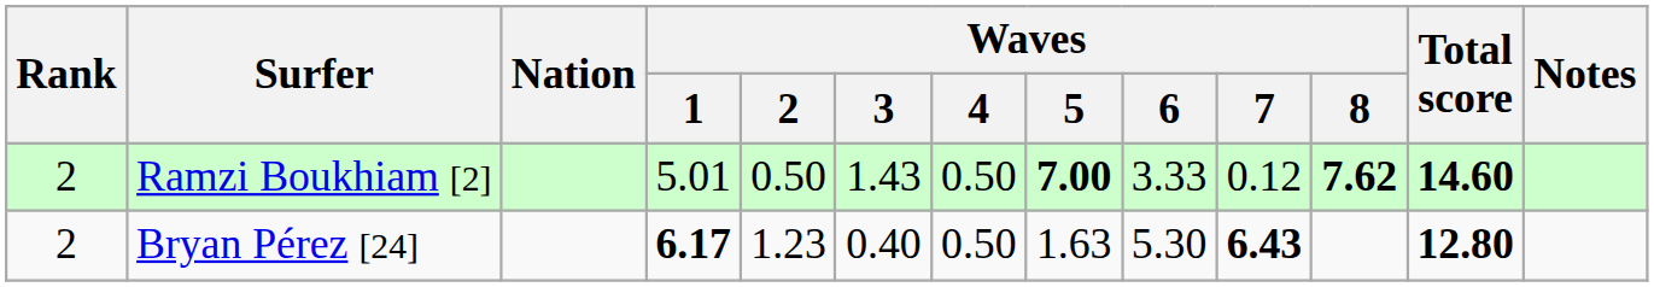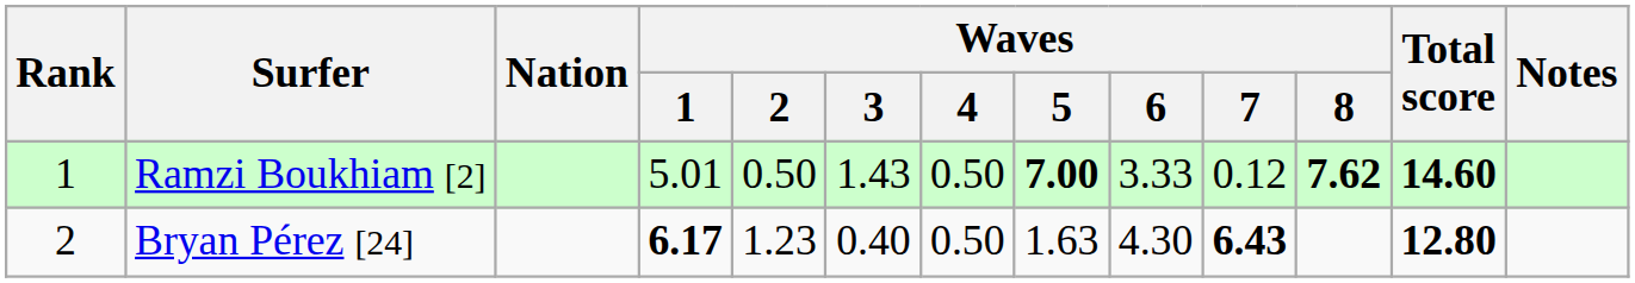Ramzi Boukhiam [2] | Rank: 2 -> 1
Bryan Pérez [24] | Waves / 6: 5.30 -> 4.30
